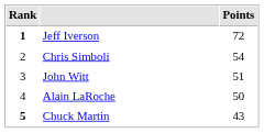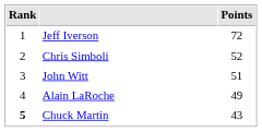Jeff Iverson | Rank: bold -> normal
Chris Simboli | Points: 54 -> 52
Alain LaRoche | Points: 50 -> 49
